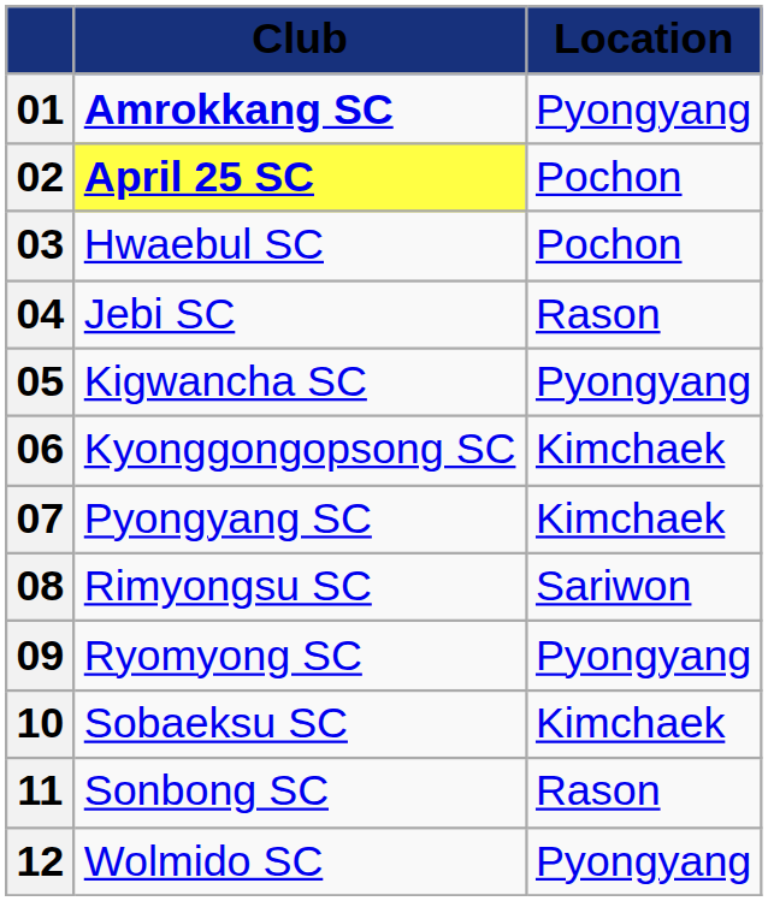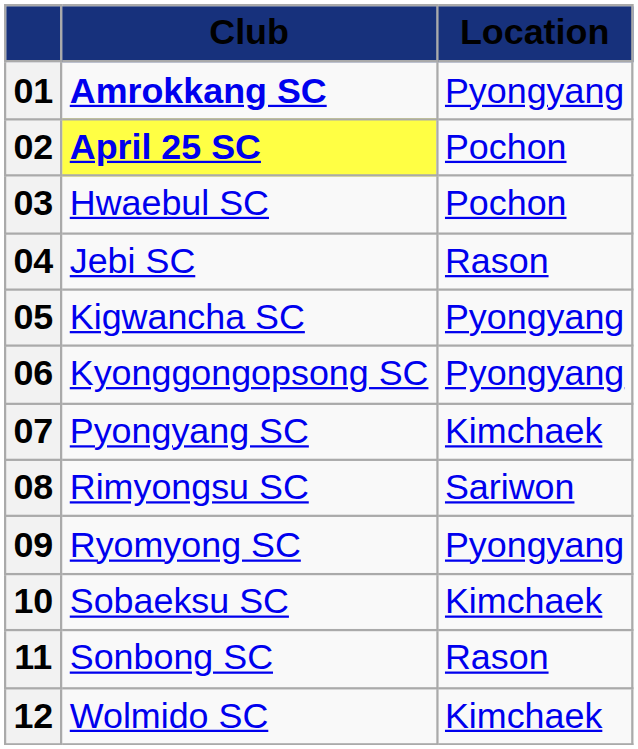06 | Location: Kimchaek -> Pyongyang
12 | Location: Pyongyang -> Kimchaek
